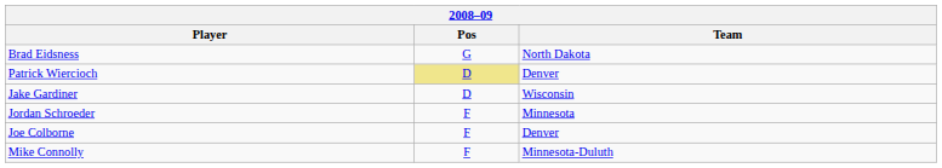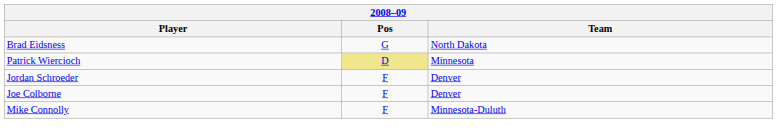Patrick Wiercioch | Team: Denver -> Minnesota
- row: Jake Gardiner | D | Wisconsin
Jordan Schroeder | Team: Minnesota -> Denver
